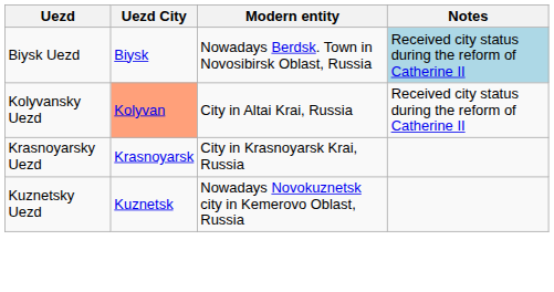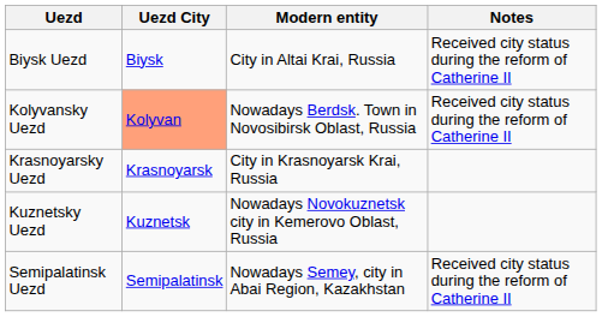Biysk Uezd | Modern entity: Nowadays Berdsk. Town in Novosibirsk Oblast, Russia -> City in Altai Krai, Russia
Biysk Uezd | Notes: lightblue background -> no background
Kolyvansky Uezd | Modern entity: City in Altai Krai, Russia -> Nowadays Berdsk. Town in Novosibirsk Oblast, Russia
+ row: Semipalatinsk Uezd | Semipalatinsk | Nowadays Semey, city in Abai Region, Kazakhstan | Received city status during the reform of Catherine II
